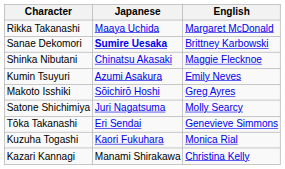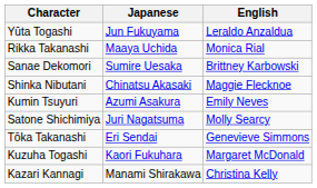+ row: Yūta Togashi | Jun Fukuyama | Leraldo Anzaldua
Rikka Takanashi | English: Margaret McDonald -> Monica Rial
Sanae Dekomori | Japanese: bold -> normal
- row: Makoto Isshiki | Sōichirō Hoshi | Greg Ayres
Kuzuha Togashi | English: Monica Rial -> Margaret McDonald
